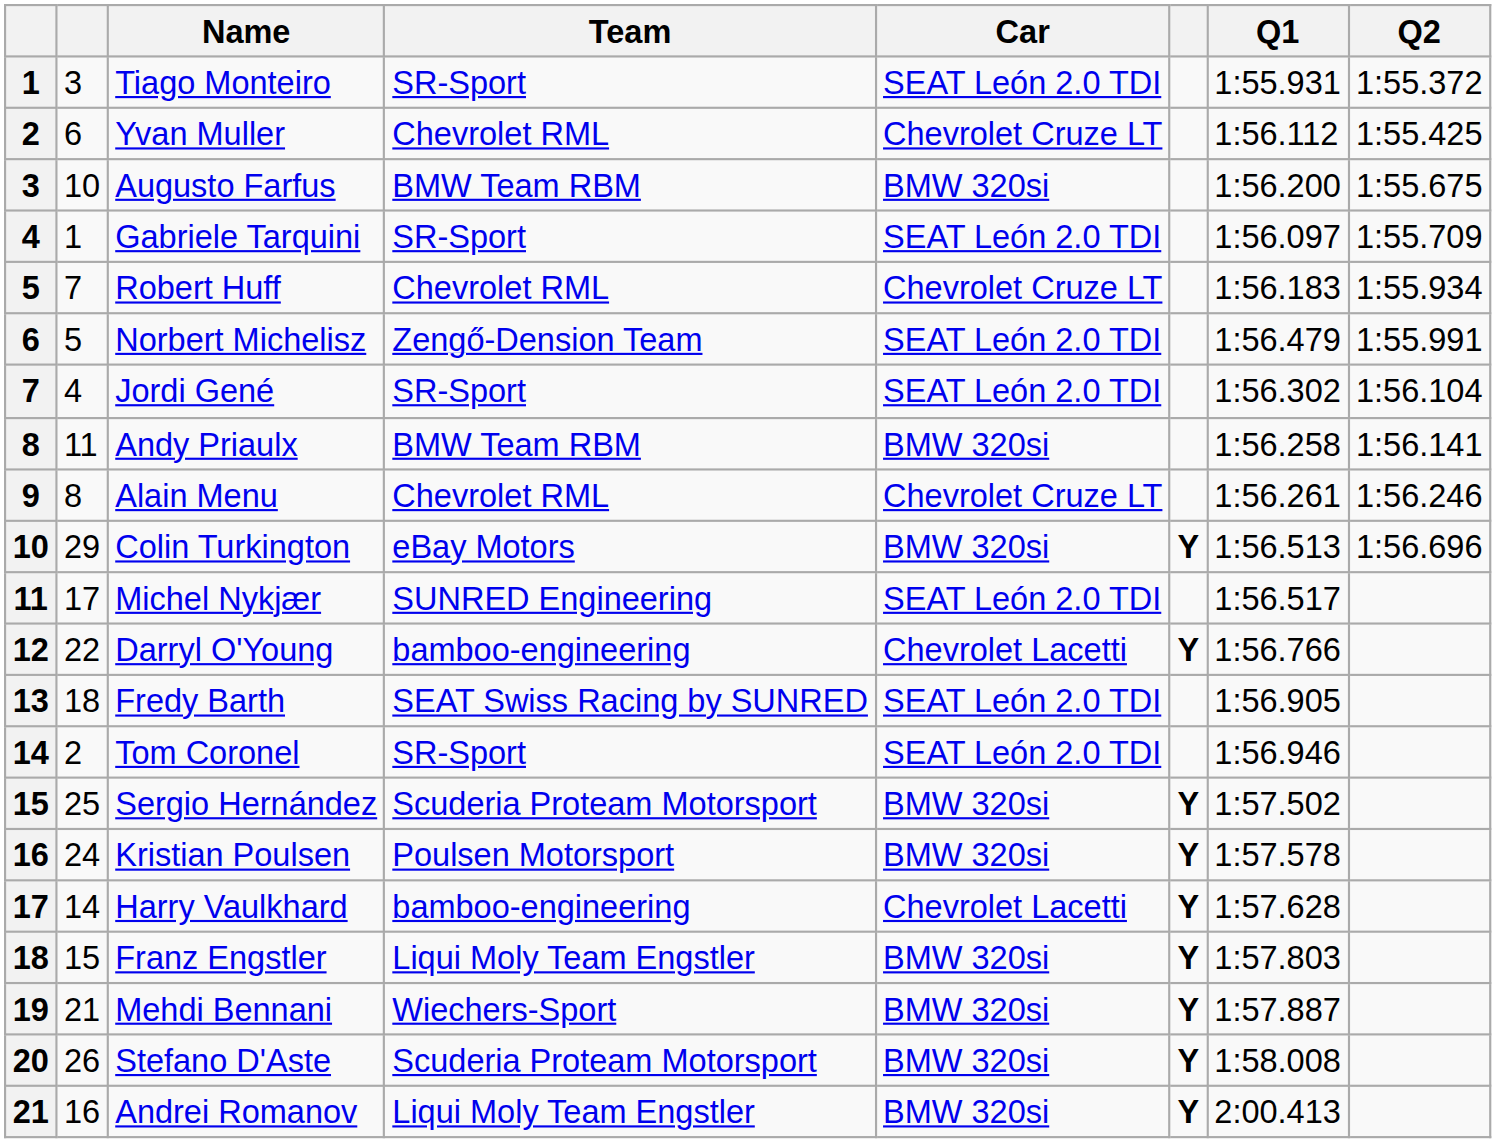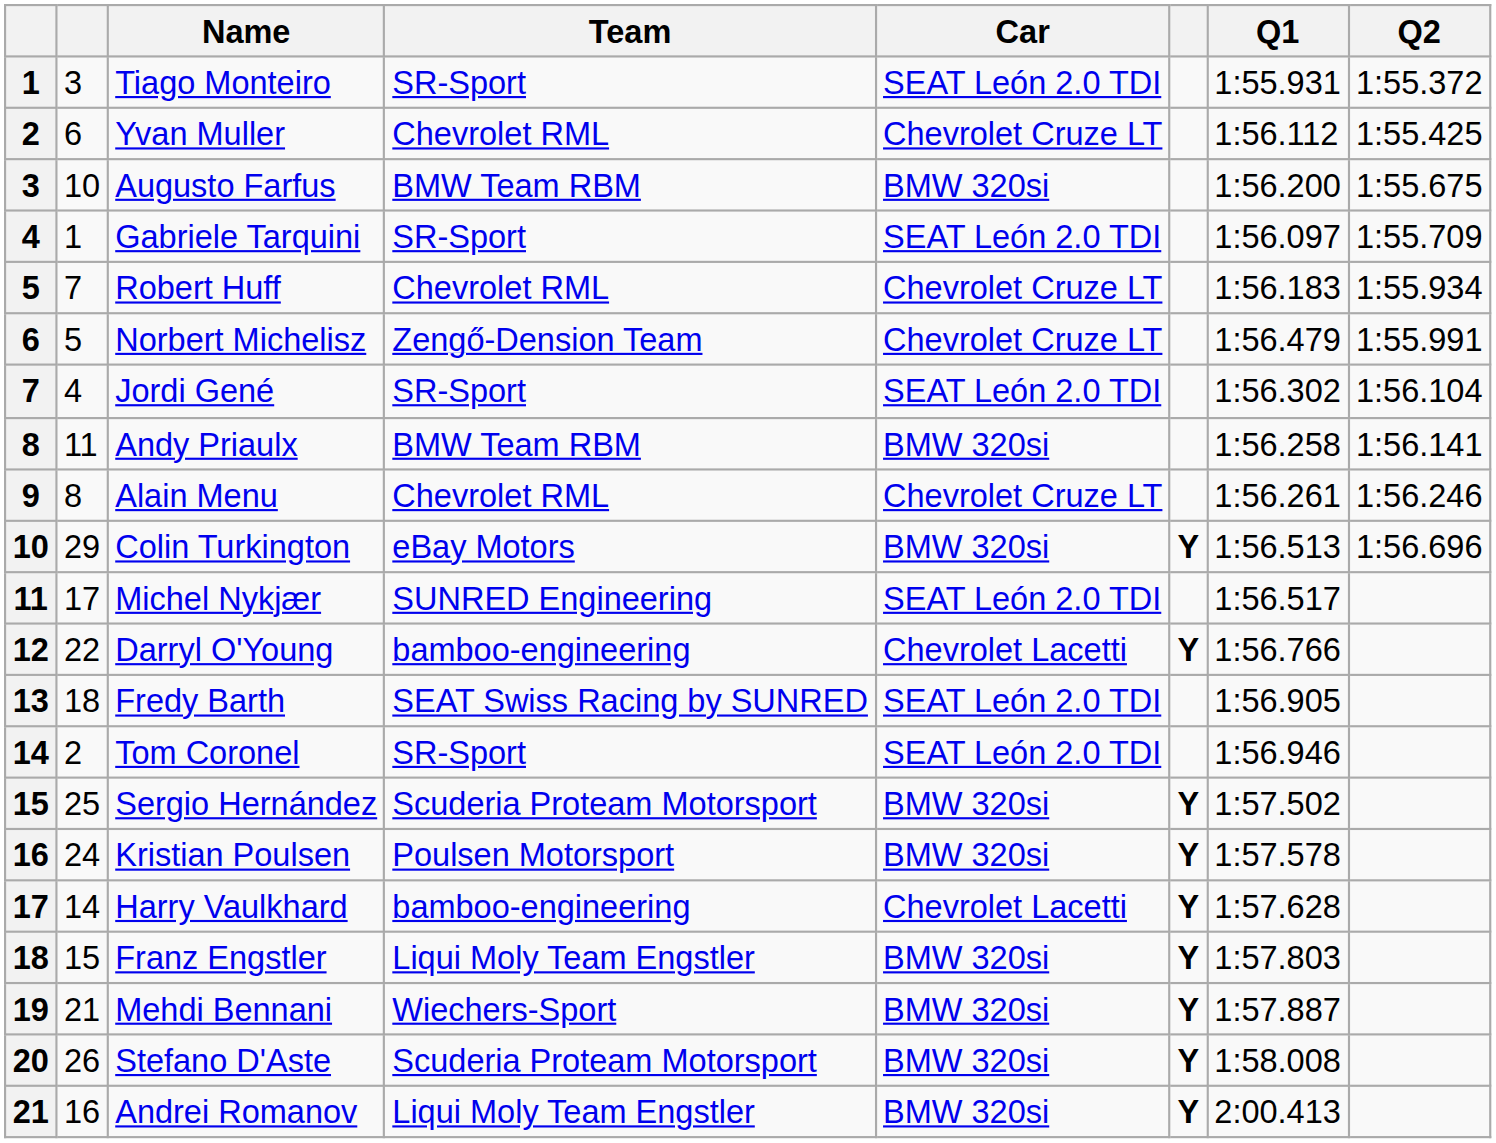Norbert Michelisz | Car: SEAT León 2.0 TDI -> Chevrolet Cruze LT
